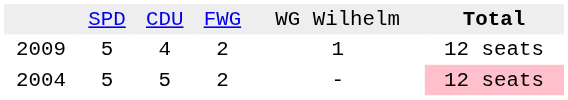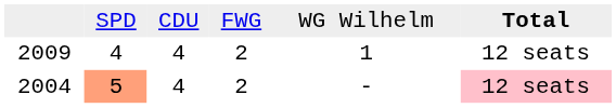2009 | column 2: 5 -> 4
2004 | column 2: no background -> lightsalmon background
2004 | column 3: 5 -> 4
